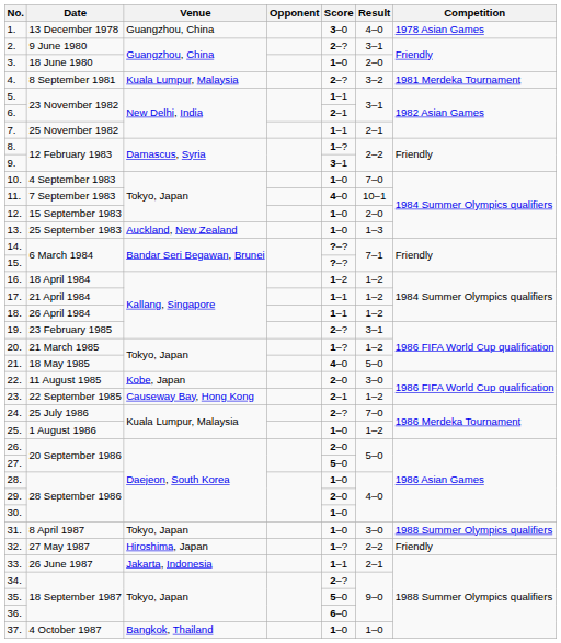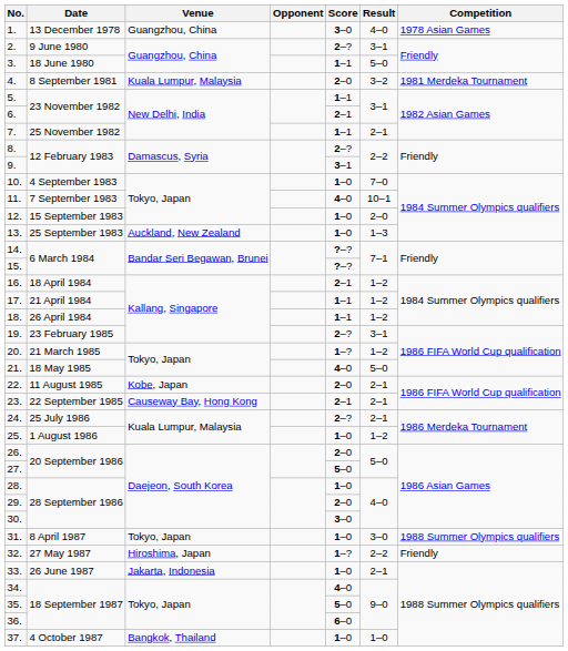3. | Score: 1–0 -> 1–1
3. | Result: 2–0 -> 5–0
4. | Score: 2–? -> 2–0
8. | Score: 1–? -> 2–?
16. | Score: 1–2 -> 2–1
22. | Result: 3–0 -> 2–1
23. | Result: 1–2 -> 2–1
24. | Result: 7–0 -> 2–1
30. | Score: 1–0 -> 3–0
33. | Score: 1–1 -> 1–0
34. | Score: 2–? -> 4–0
